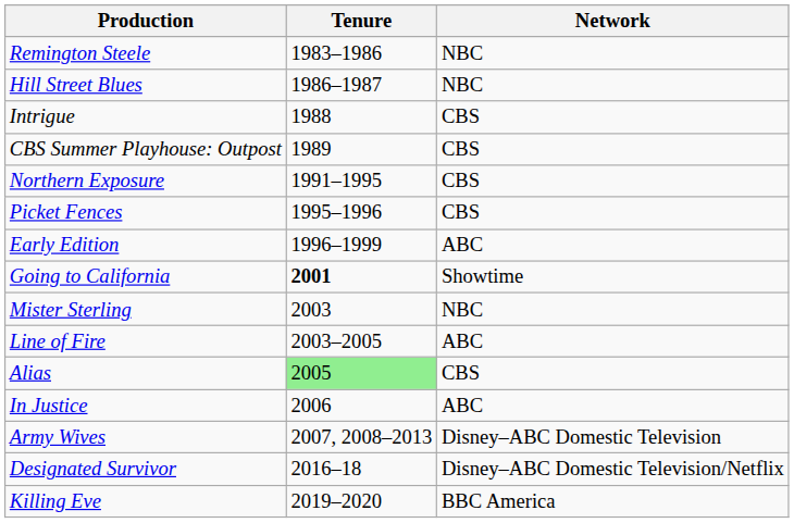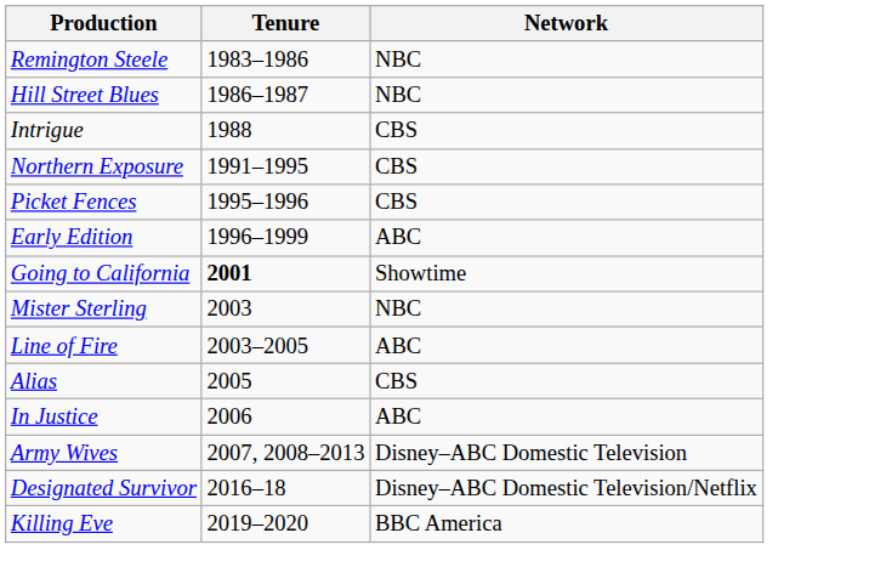- row: CBS Summer Playhouse: Outpost | 1989 | CBS
Alias | Tenure: lightgreen background -> no background
